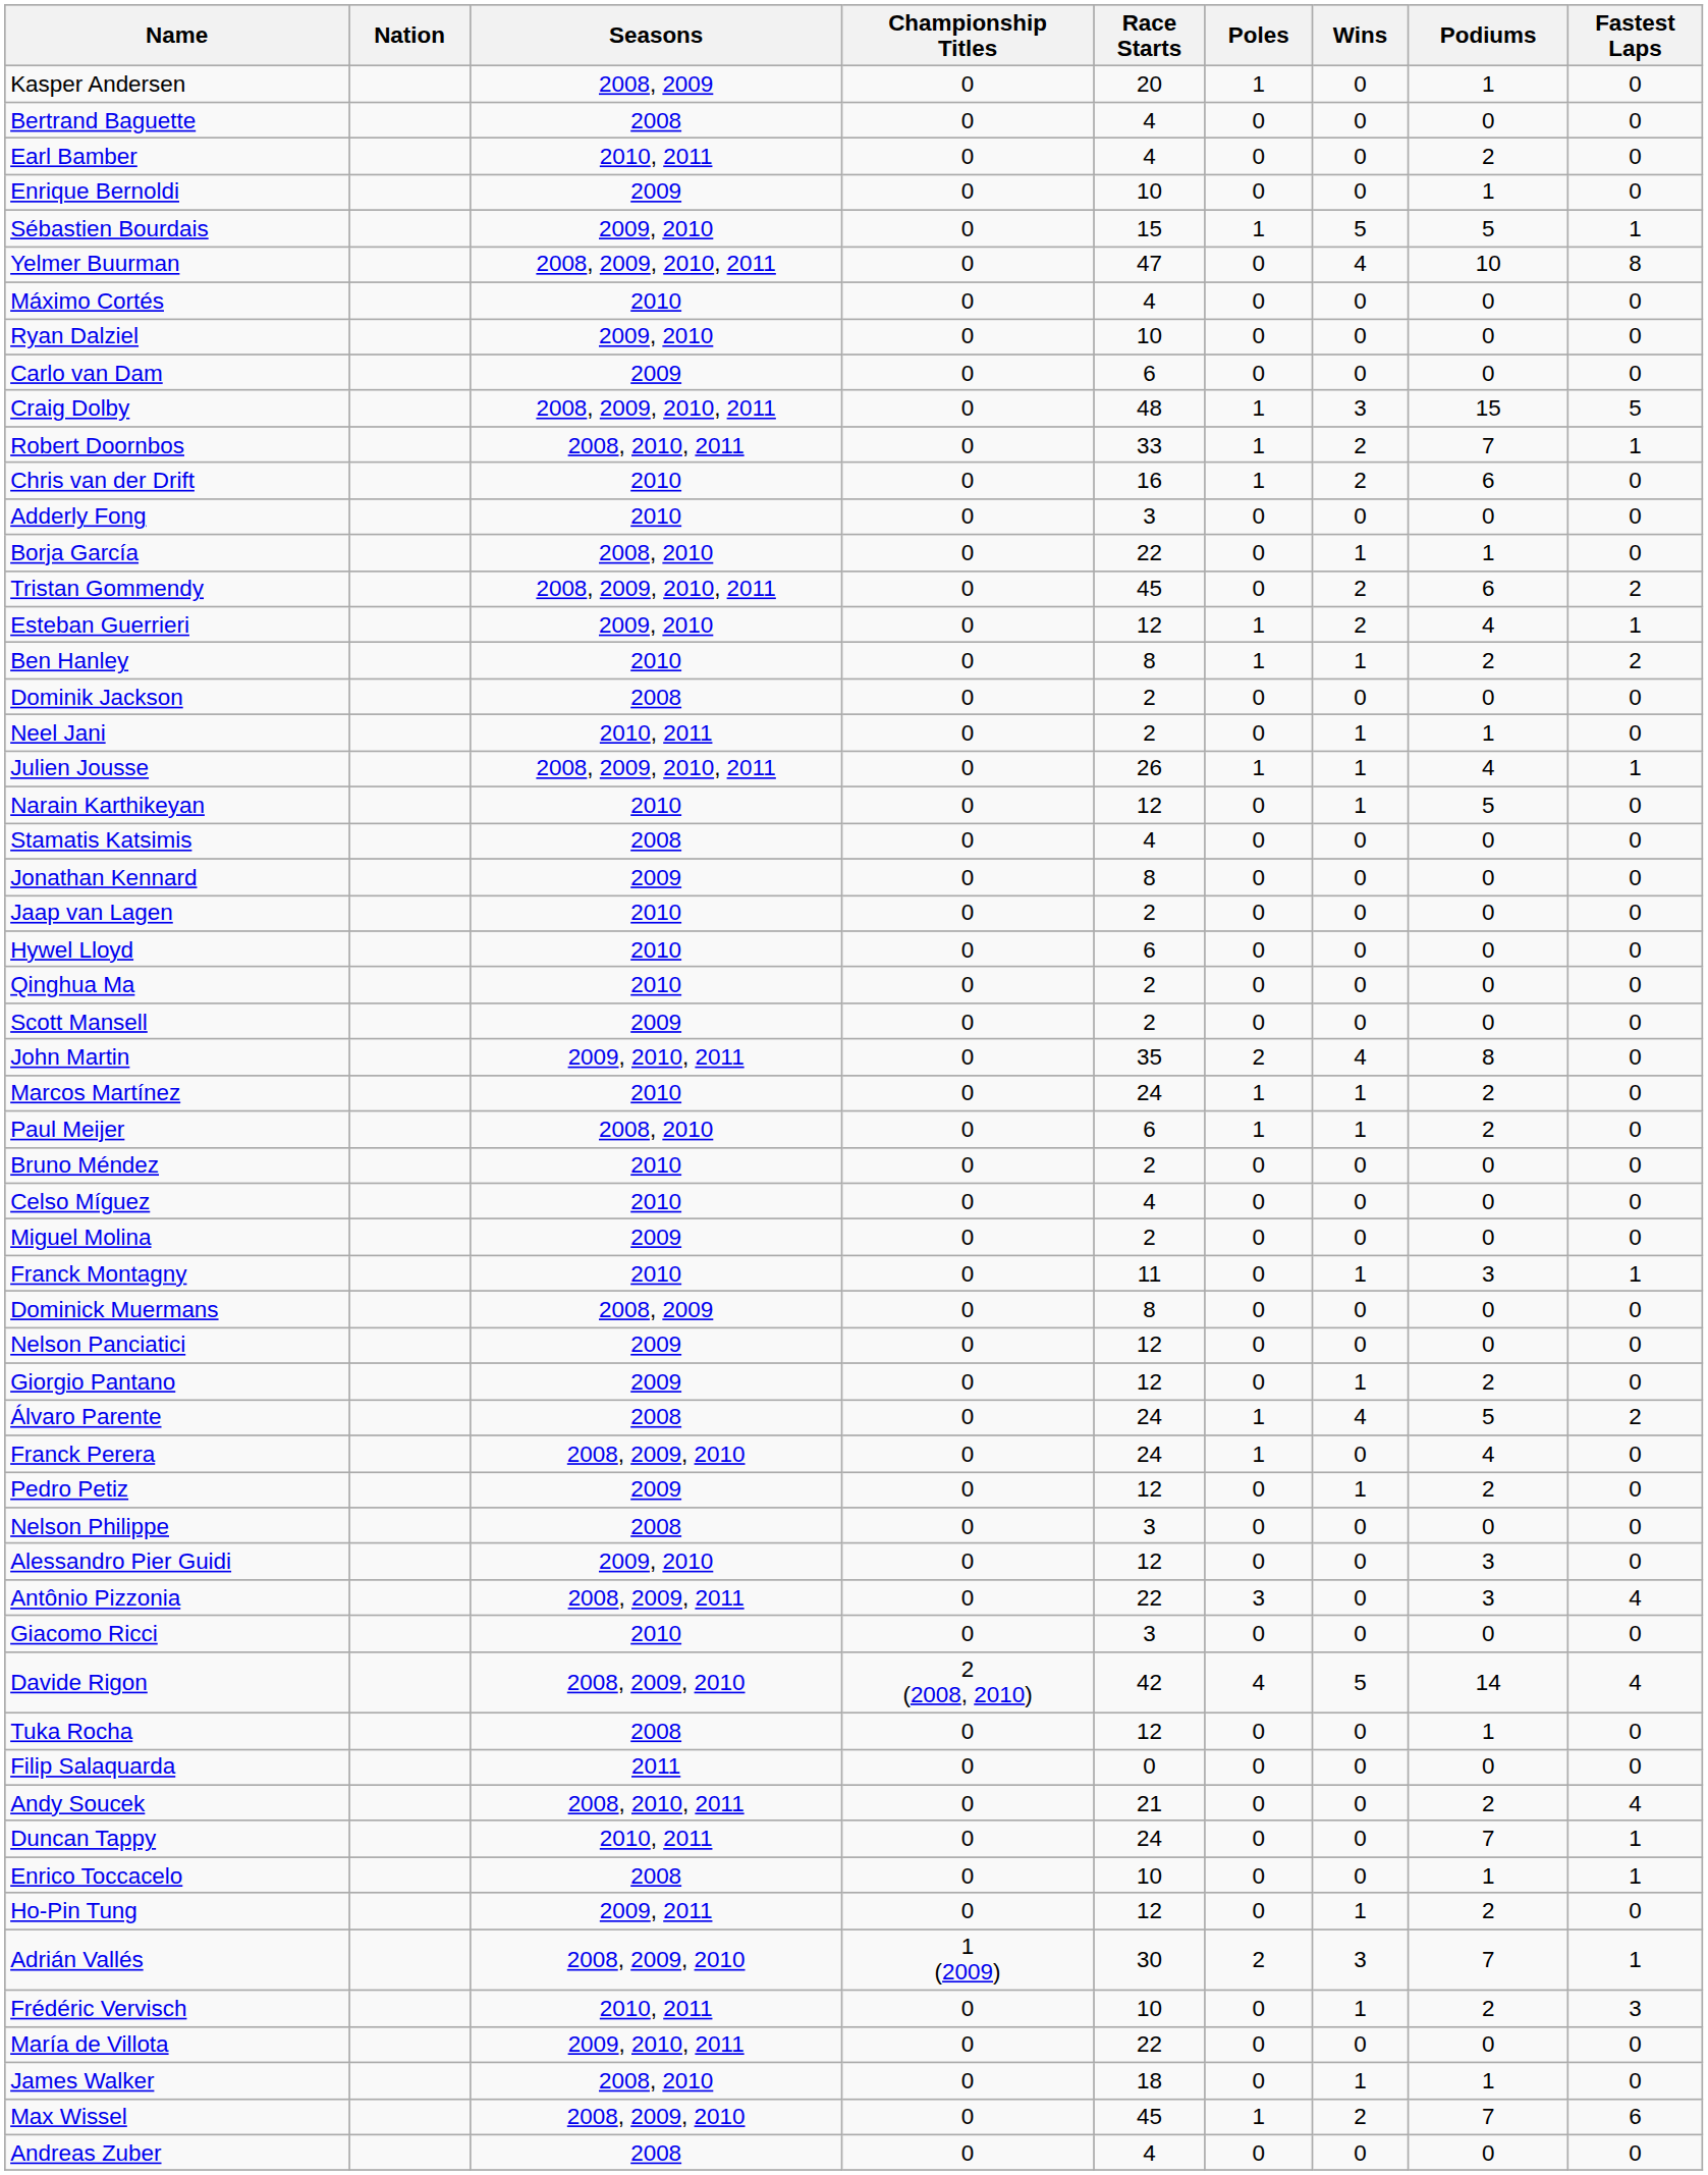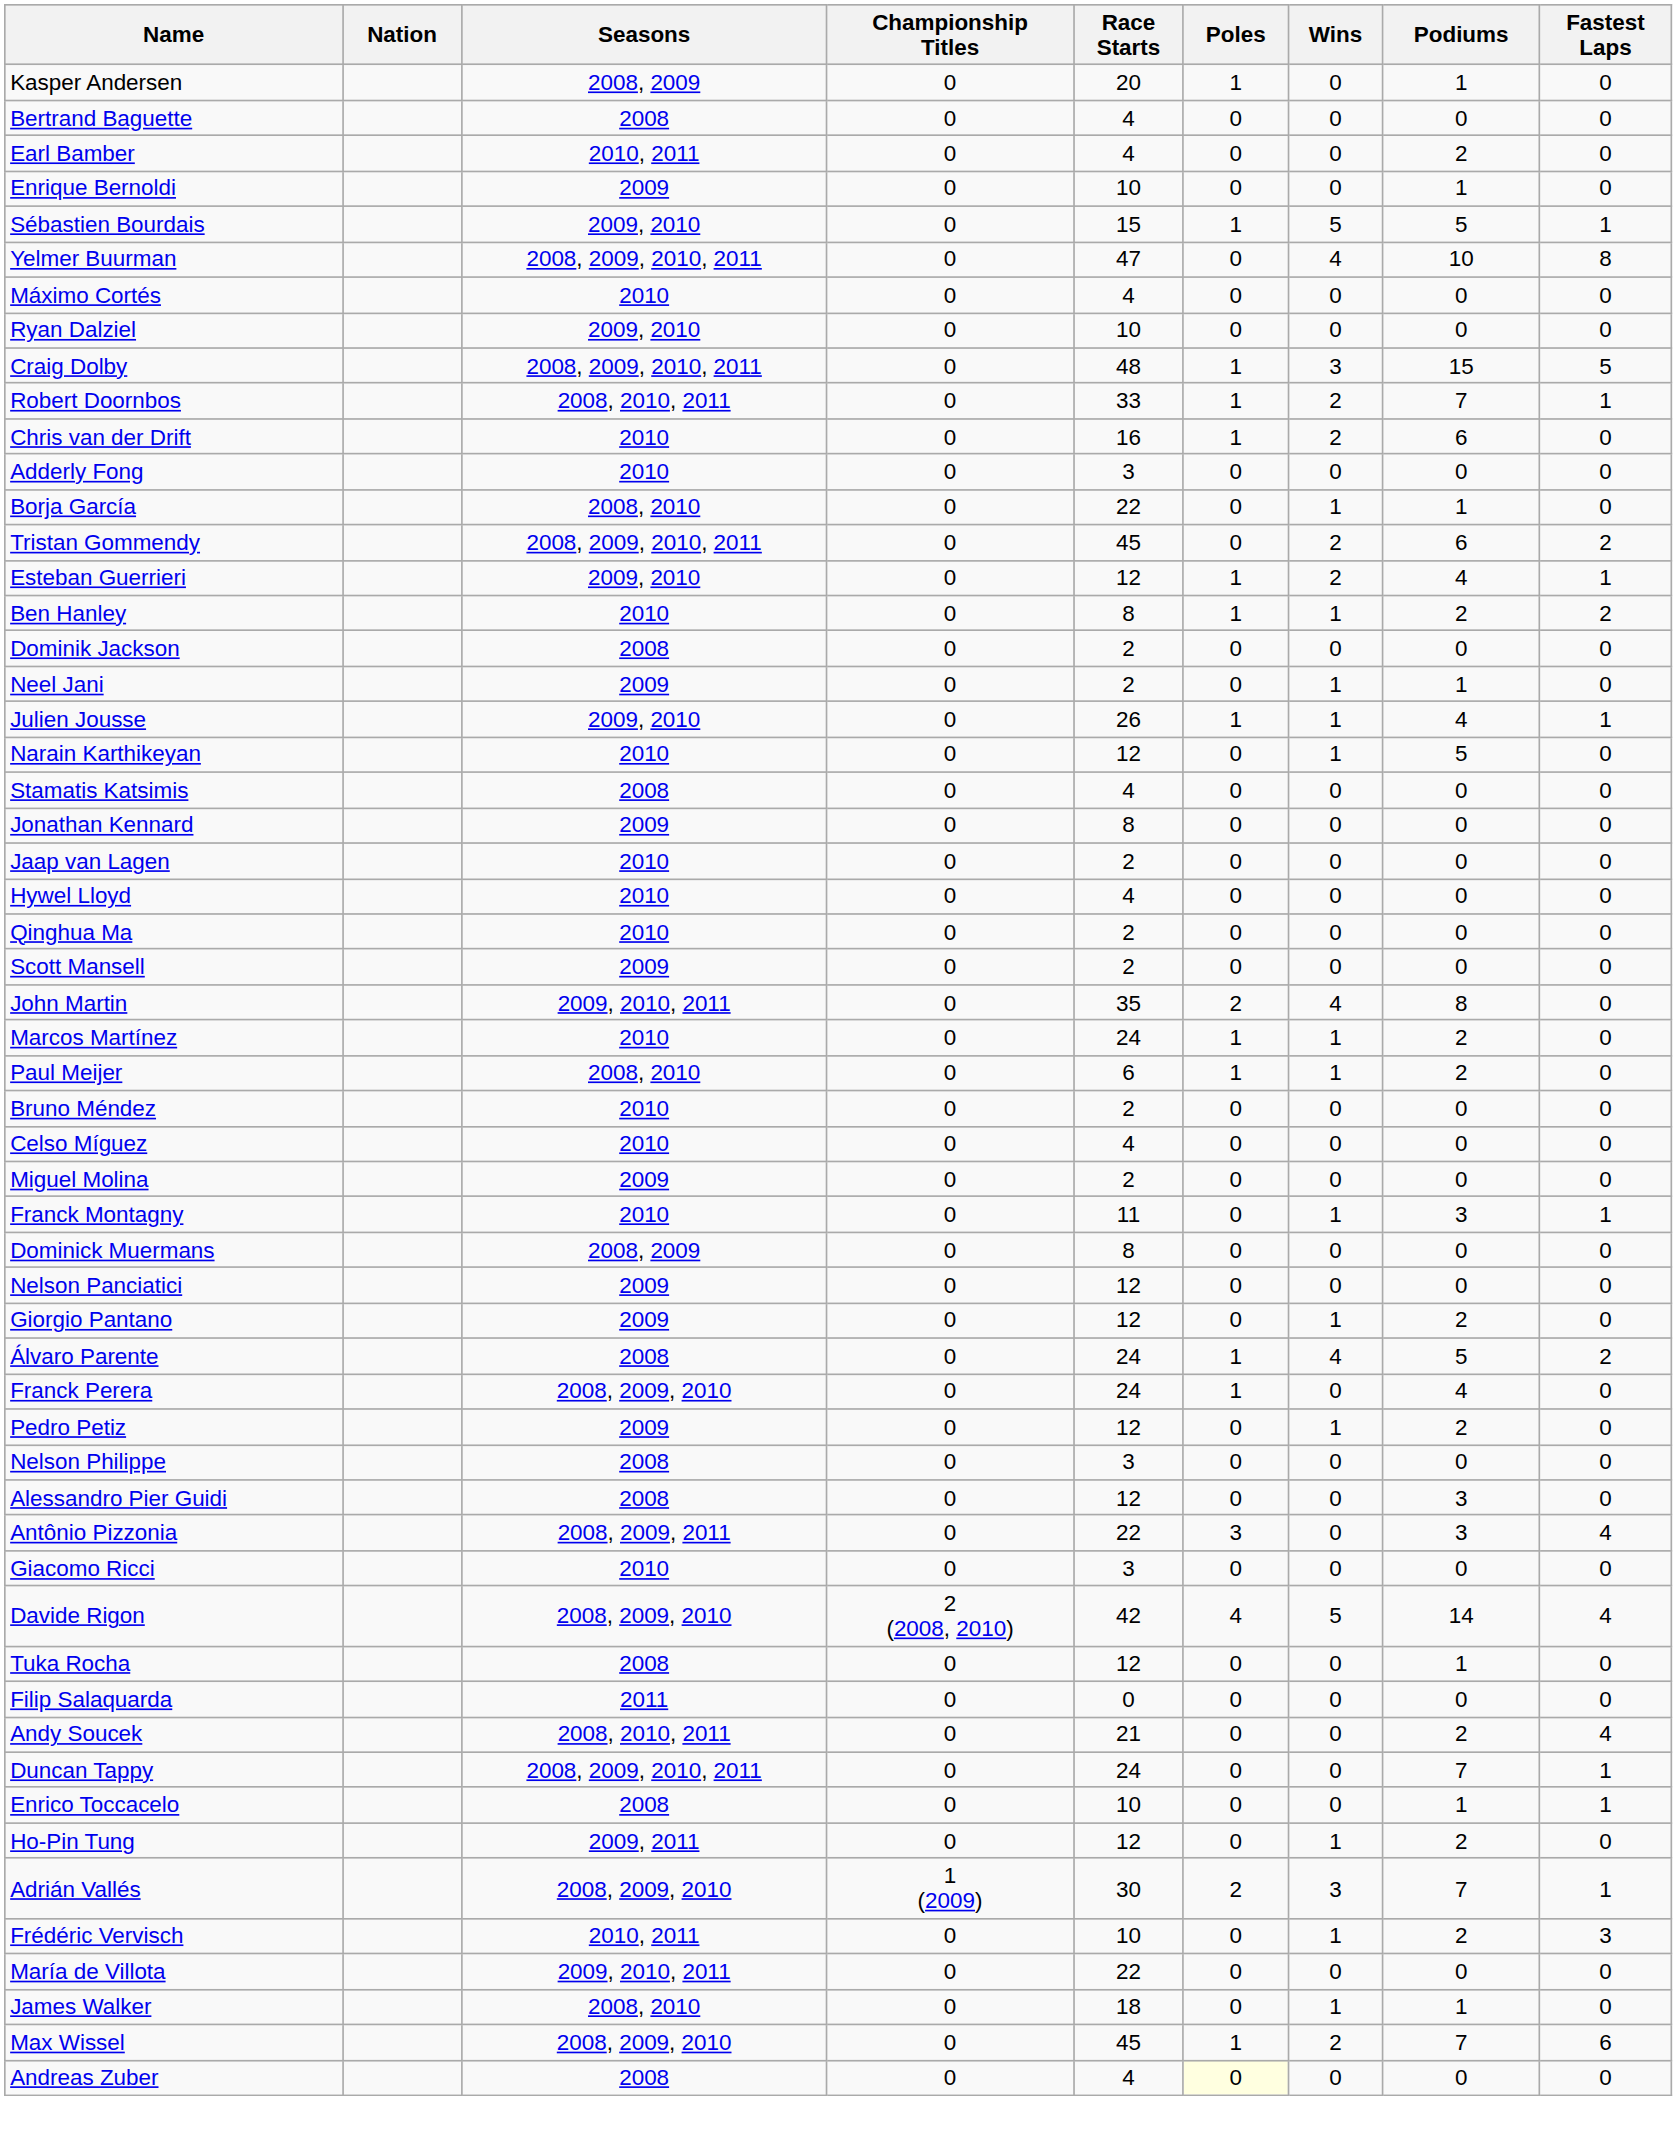- row: Carlo van Dam | 2009 | 0 | 6 | 0 | 0 | 0 | 0
Neel Jani | Seasons: 2010, 2011 -> 2009
Julien Jousse | Seasons: 2008, 2009, 2010, 2011 -> 2009, 2010
Hywel Lloyd | Race Starts: 6 -> 4
Alessandro Pier Guidi | Seasons: 2009, 2010 -> 2008
Duncan Tappy | Seasons: 2010, 2011 -> 2008, 2009, 2010, 2011
Andreas Zuber | Poles: no background -> lightyellow background
